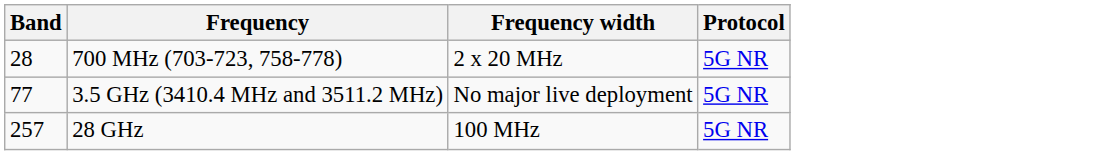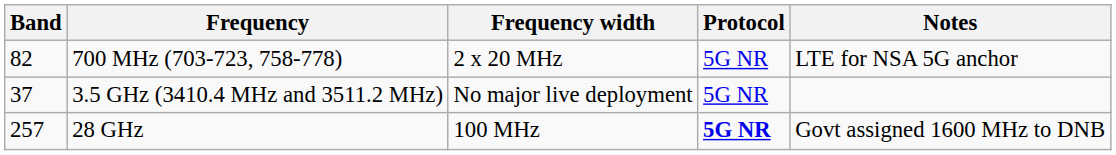+ column: Notes | LTE for NSA 5G anchor | Govt assigned 1600 MHz to DNB
700 MHz (703-723, 758-778) | Band: 28 -> 82
3.5 GHz (3410.4 MHz and 3511.2 MHz) | Band: 77 -> 37
28 GHz | Protocol: normal -> bold
